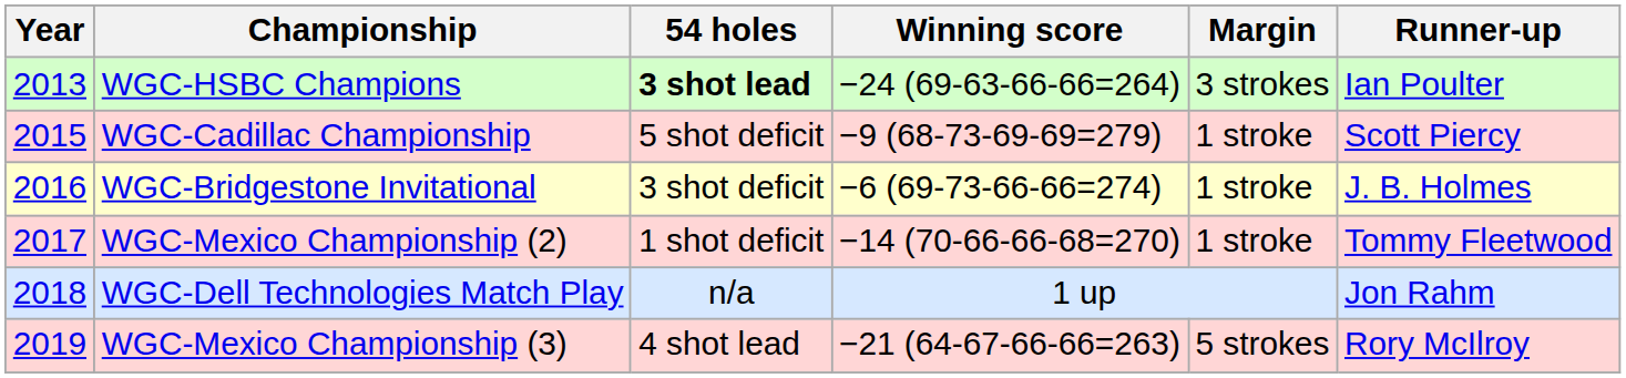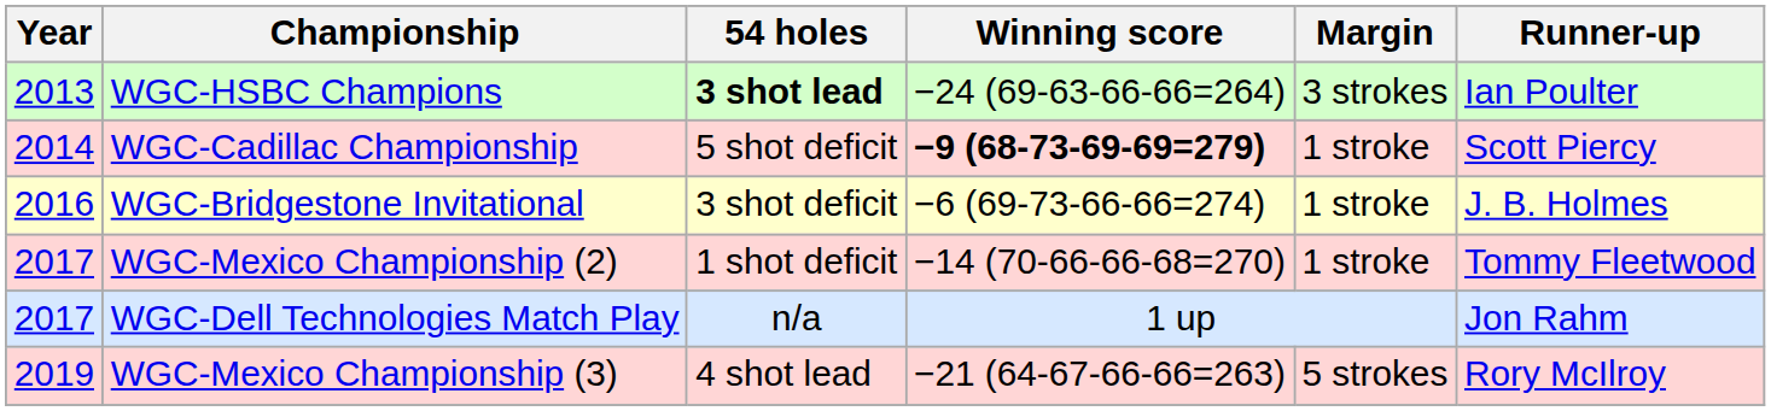WGC-Cadillac Championship | Year: 2015 -> 2014
WGC-Cadillac Championship | Winning score: normal -> bold
WGC-Dell Technologies Match Play | Year: 2018 -> 2017
